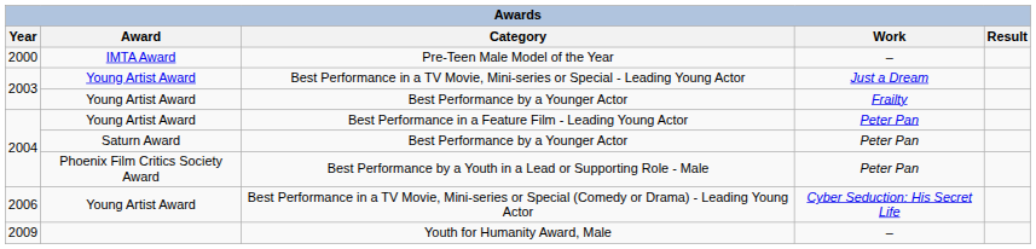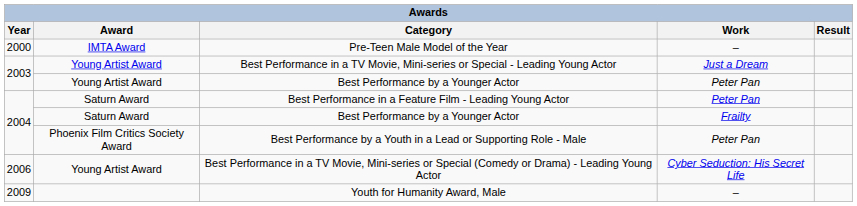2003 / Best Performance by a Younger Actor | Work: Frailty -> Peter Pan
Best Performance in a Feature Film - Leading Young Actor | Award: Young Artist Award -> Saturn Award
2004 / Best Performance by a Younger Actor | Work: Peter Pan -> Frailty
